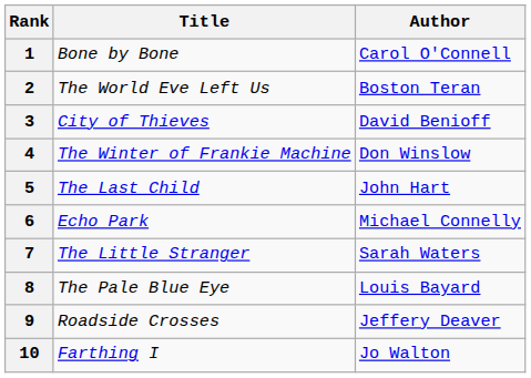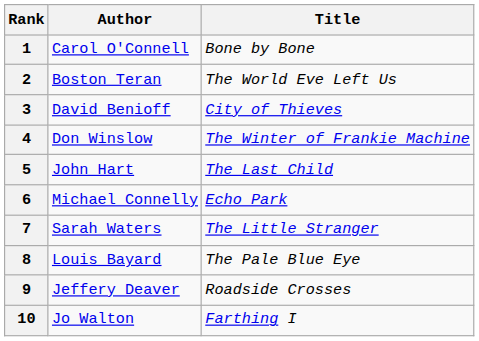columns swapped: Author <-> Title
